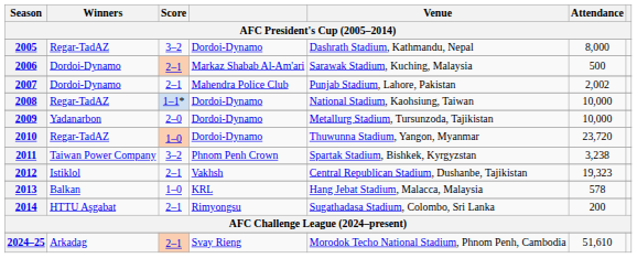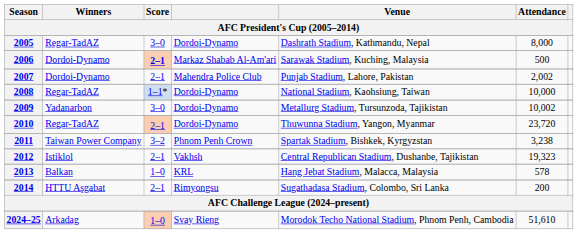2005 | Score: 3–2 -> 3–0
2006 | Score: normal -> bold
2009 | Score: 2–0 -> 3–0
2009 | Attendance: 10,000 -> 10,002
2010 | Score: 1–0 -> 2–1
2024–25 | Score: 2–1 -> 1–0
